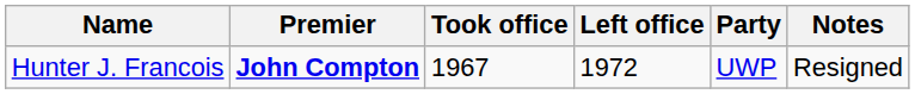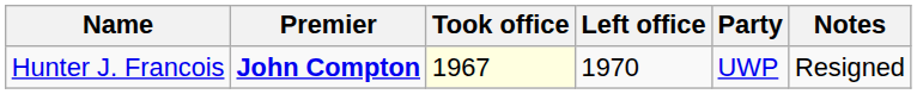Hunter J. Francois | Took office: no background -> lightyellow background
Hunter J. Francois | Left office: 1972 -> 1970
